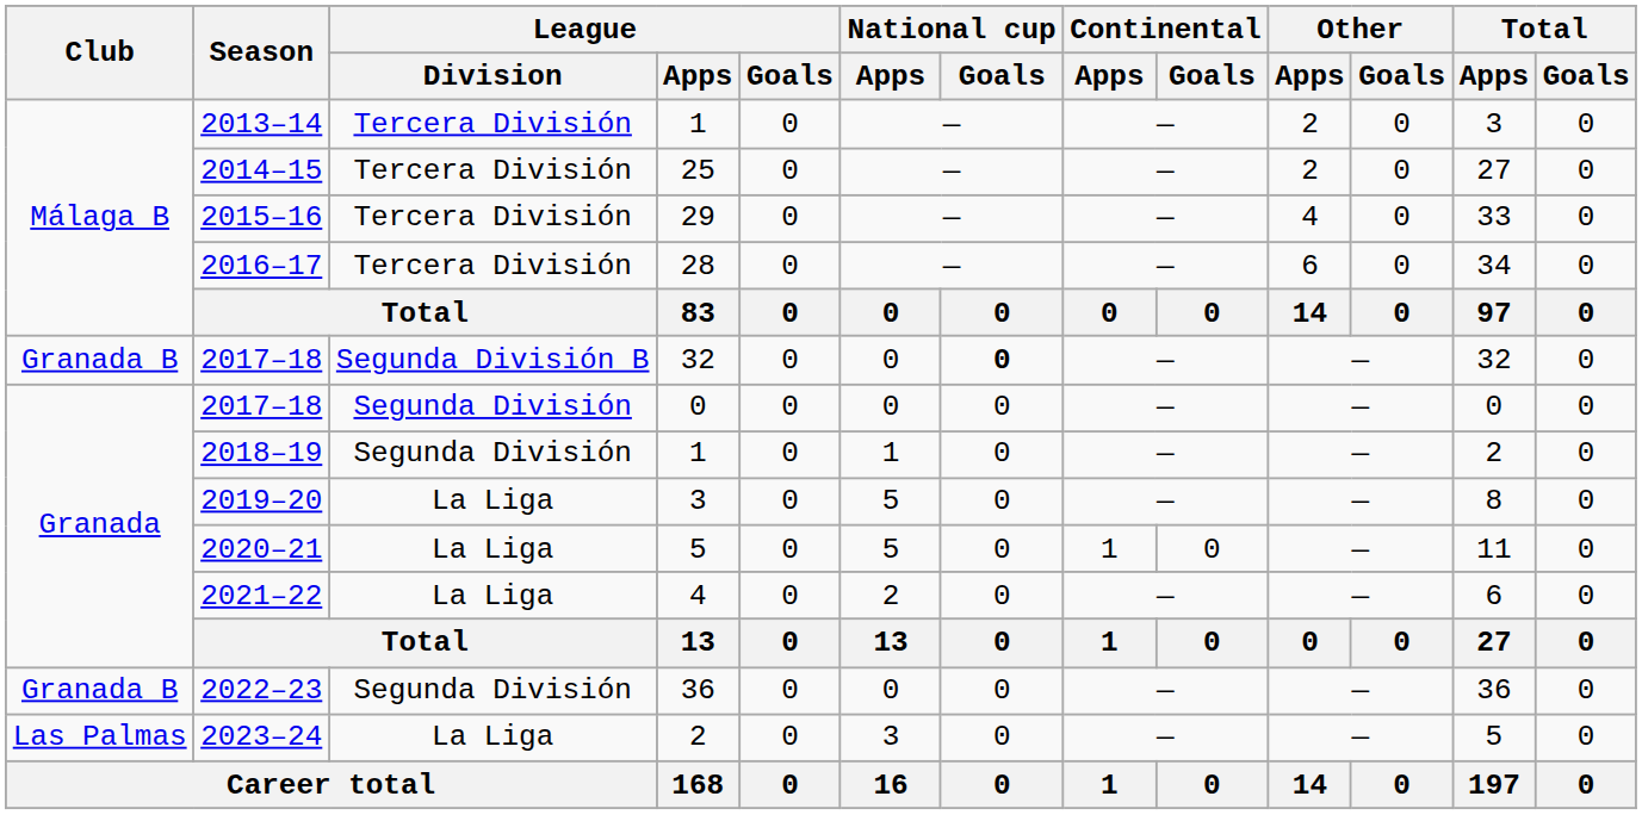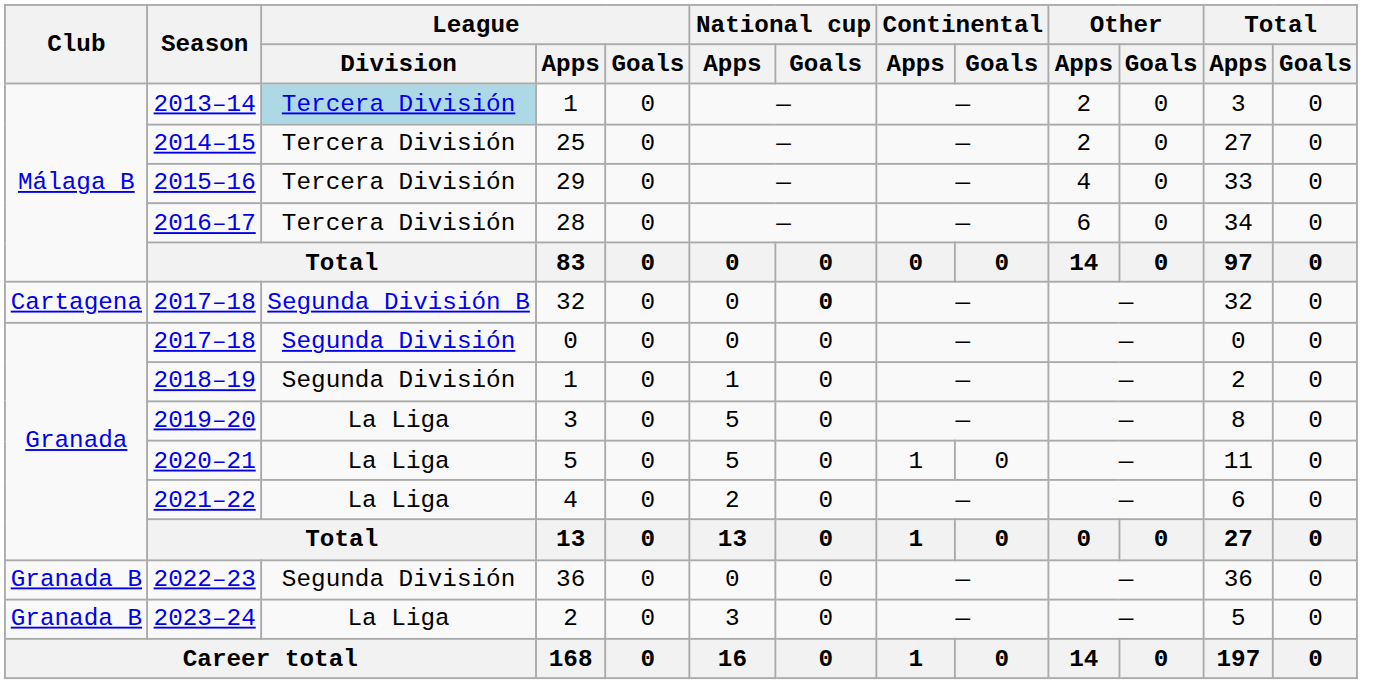2013–14 | League / Division: no background -> lightblue background
2017–18 / 32 | Club: Granada B -> Cartagena
2023–24 | Club: Las Palmas -> Granada B
